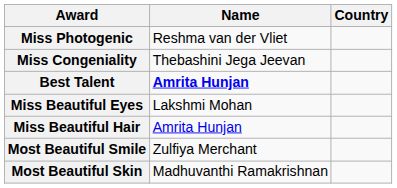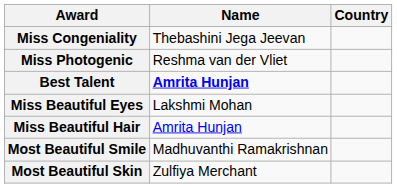rows swapped: Miss Photogenic <-> Miss Congeniality
Most Beautiful Smile | Name: Zulfiya Merchant -> Madhuvanthi Ramakrishnan
Most Beautiful Skin | Name: Madhuvanthi Ramakrishnan -> Zulfiya Merchant
